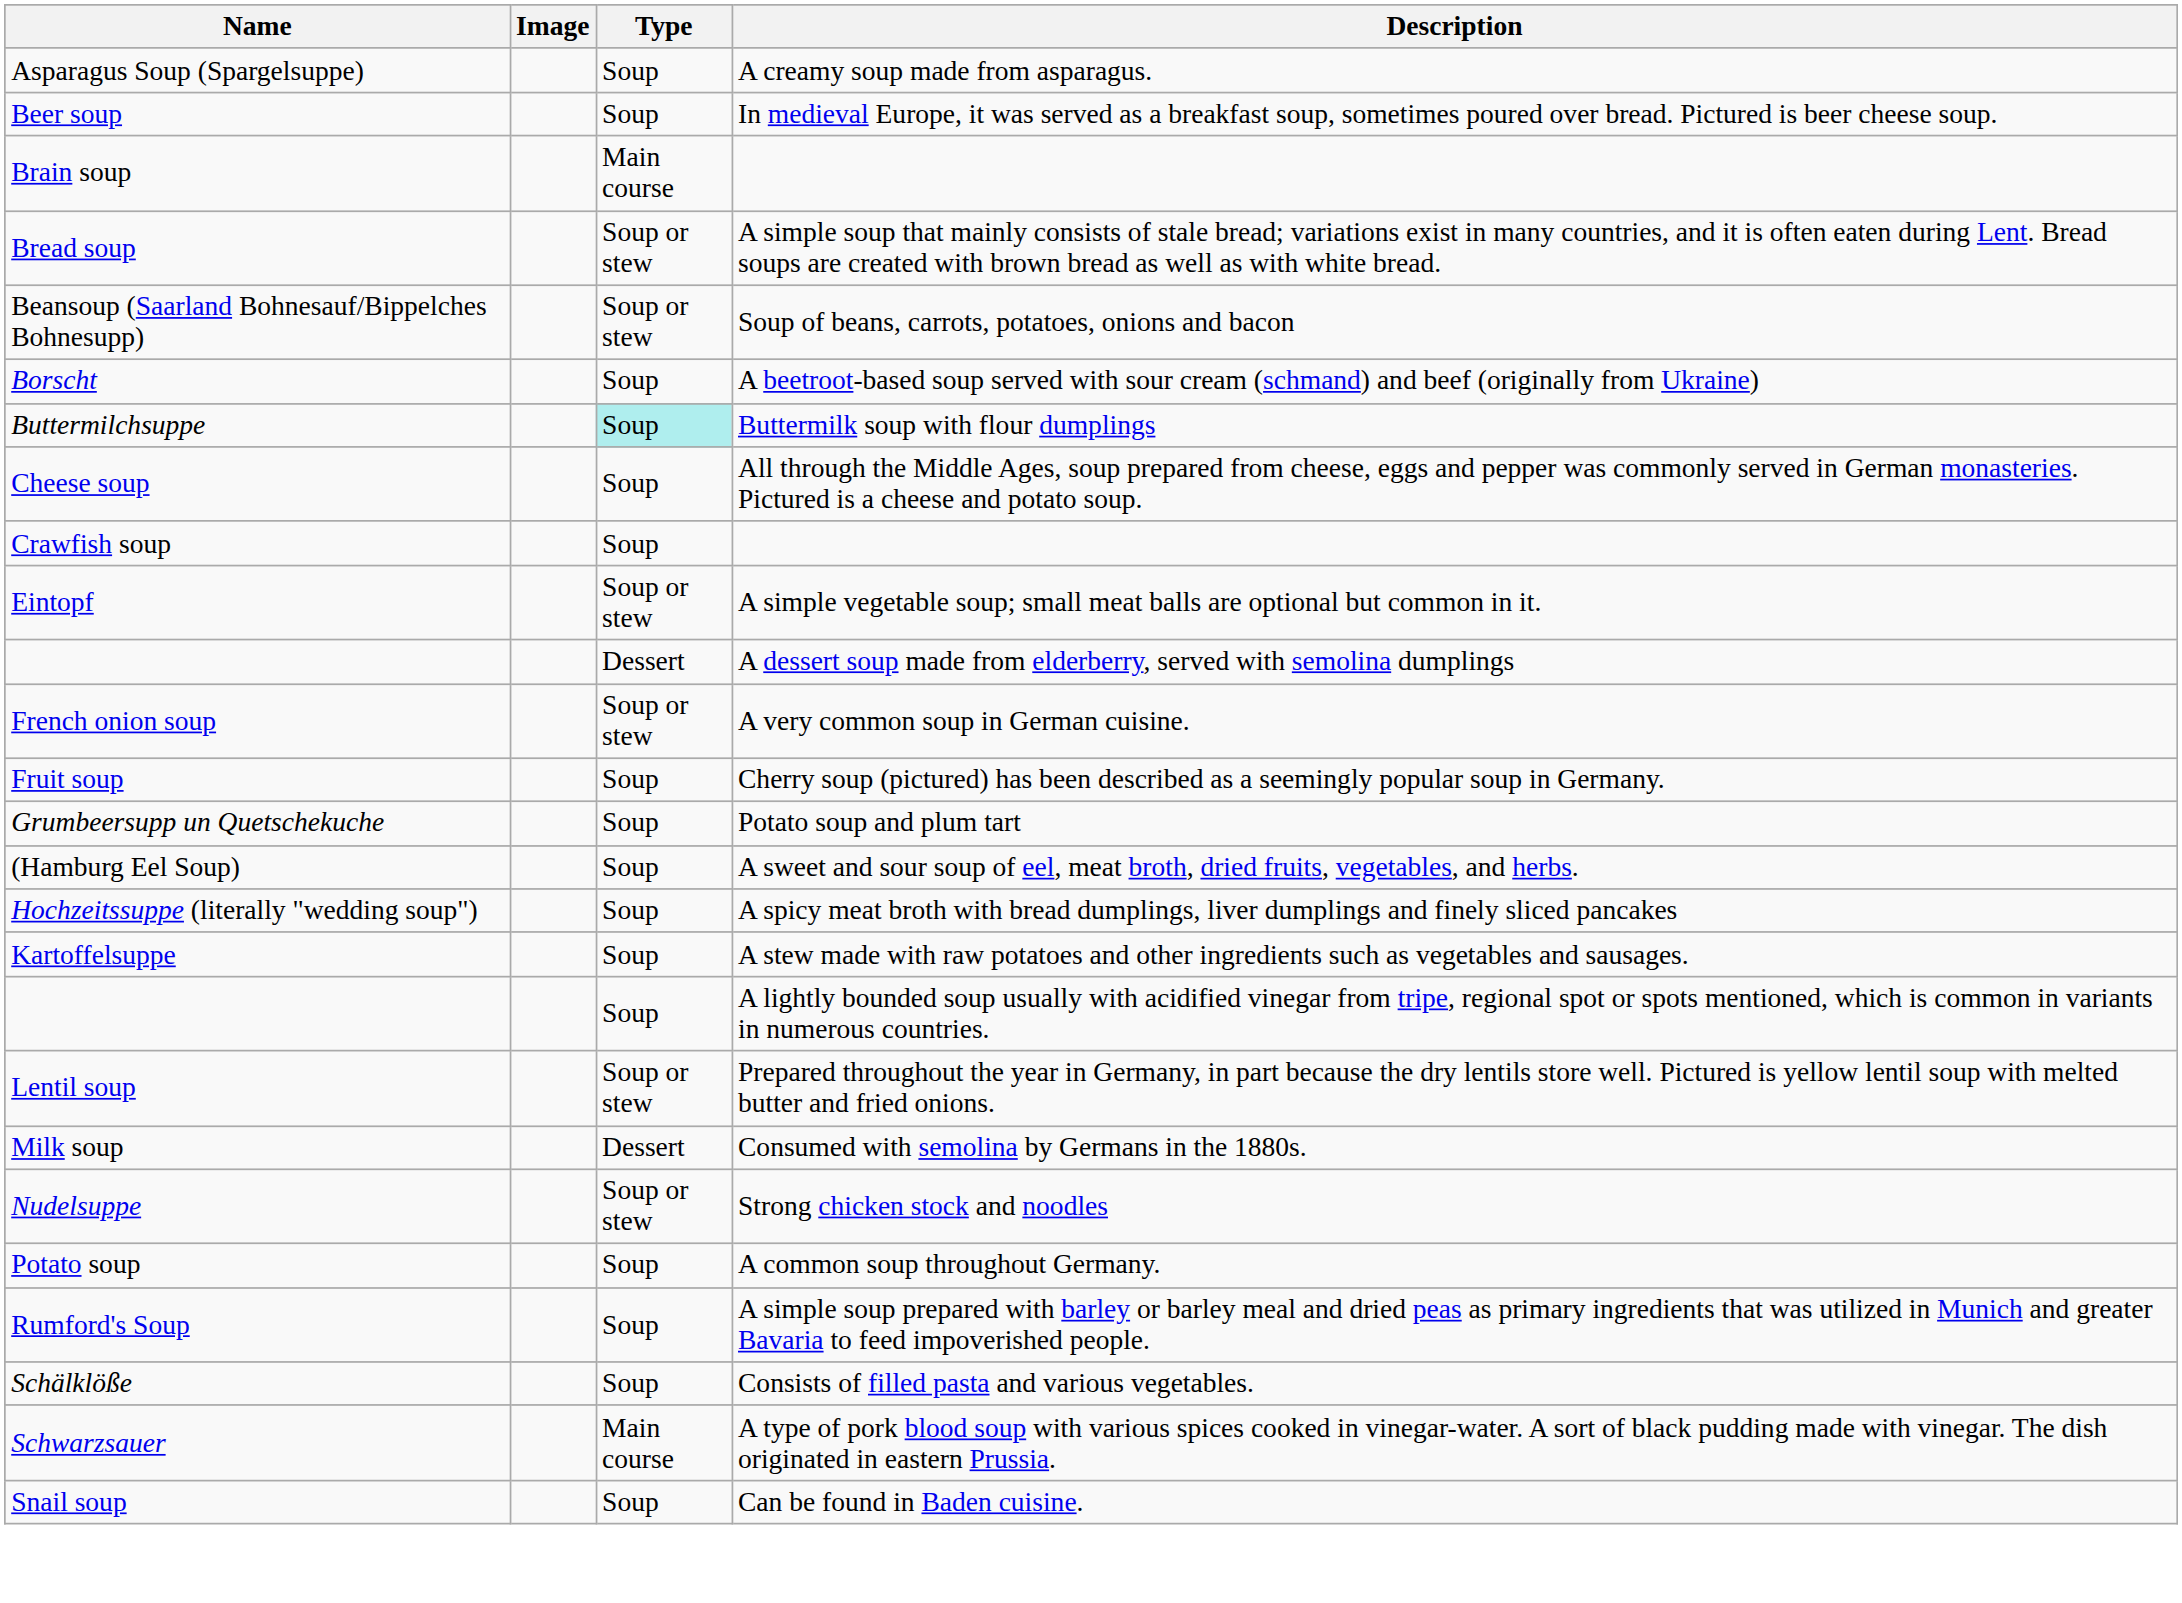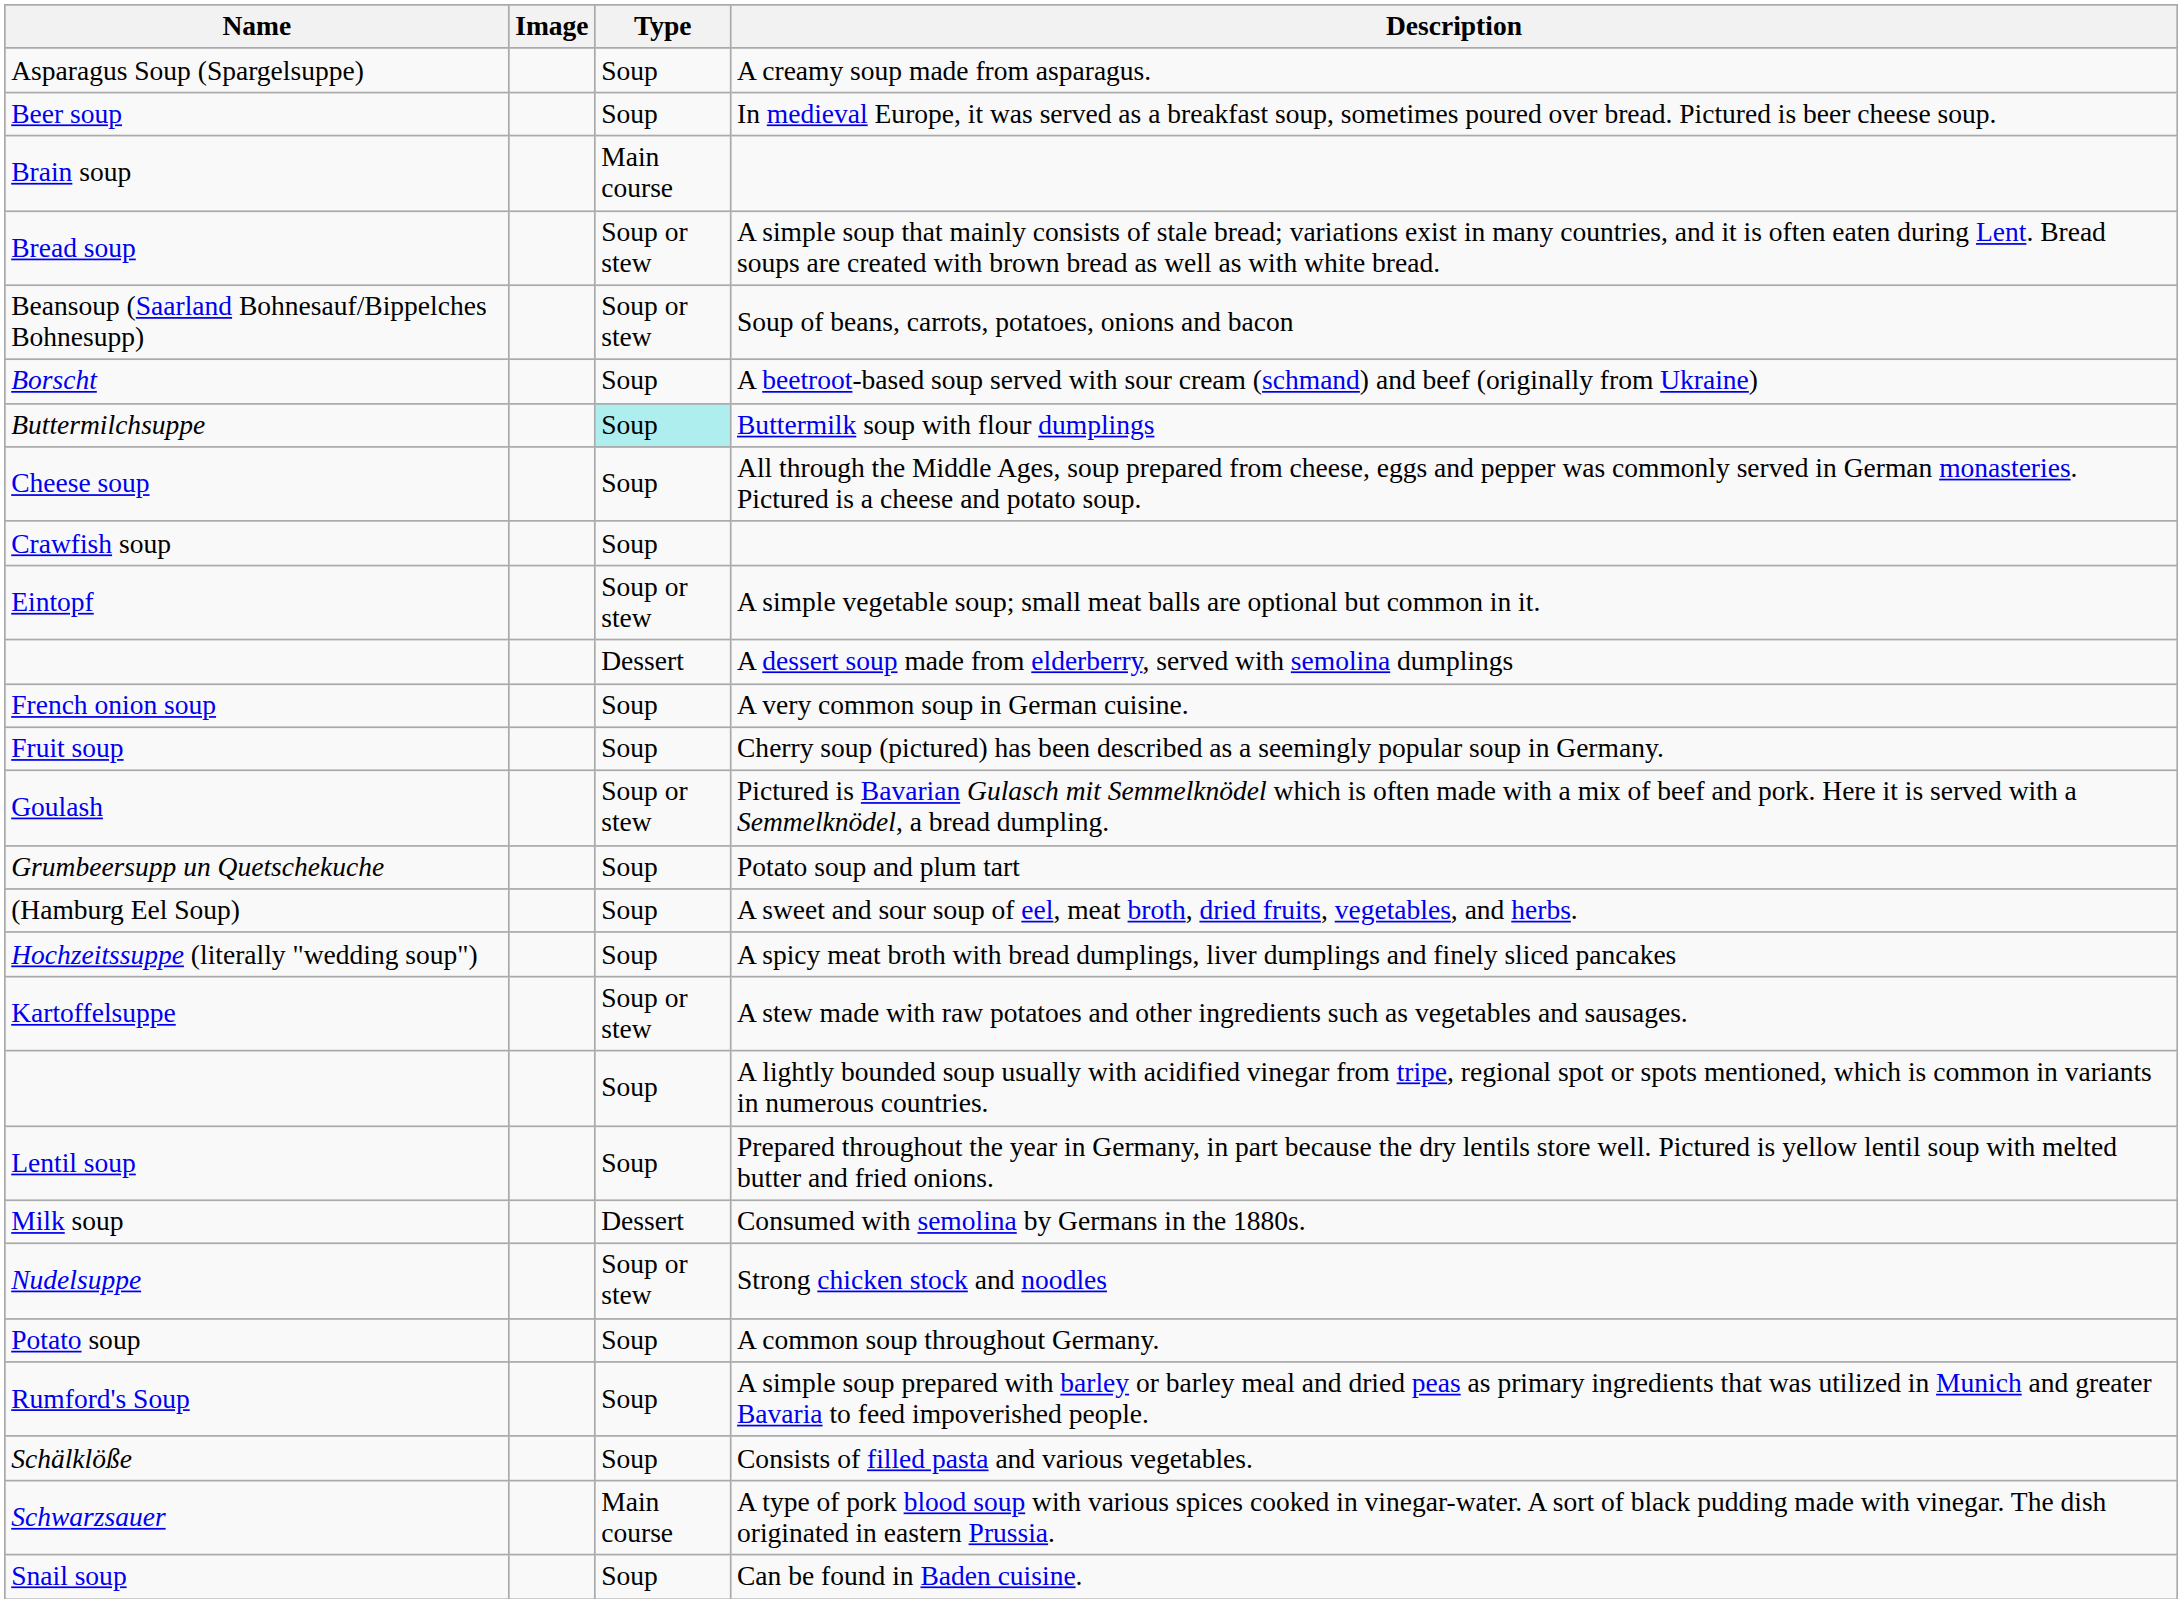French onion soup | Type: Soup or stew -> Soup
+ row: Goulash | Soup or stew | Pictured is Bavarian Gulasch mit Semmelknödel which is often made with a mix of beef and pork. Here it is served with a Semmelknödel, a bread dumpling.
Kartoffelsuppe | Type: Soup -> Soup or stew
Lentil soup | Type: Soup or stew -> Soup
